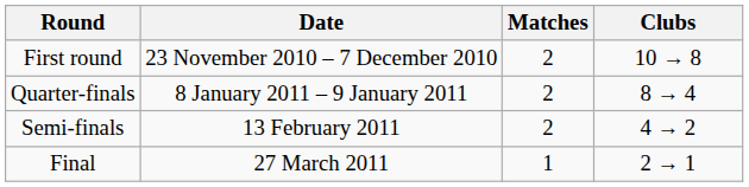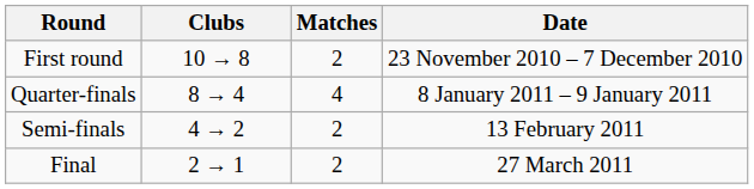columns swapped: Date <-> Clubs
Quarter-finals | Matches: 2 -> 4
Final | Matches: 1 -> 2
